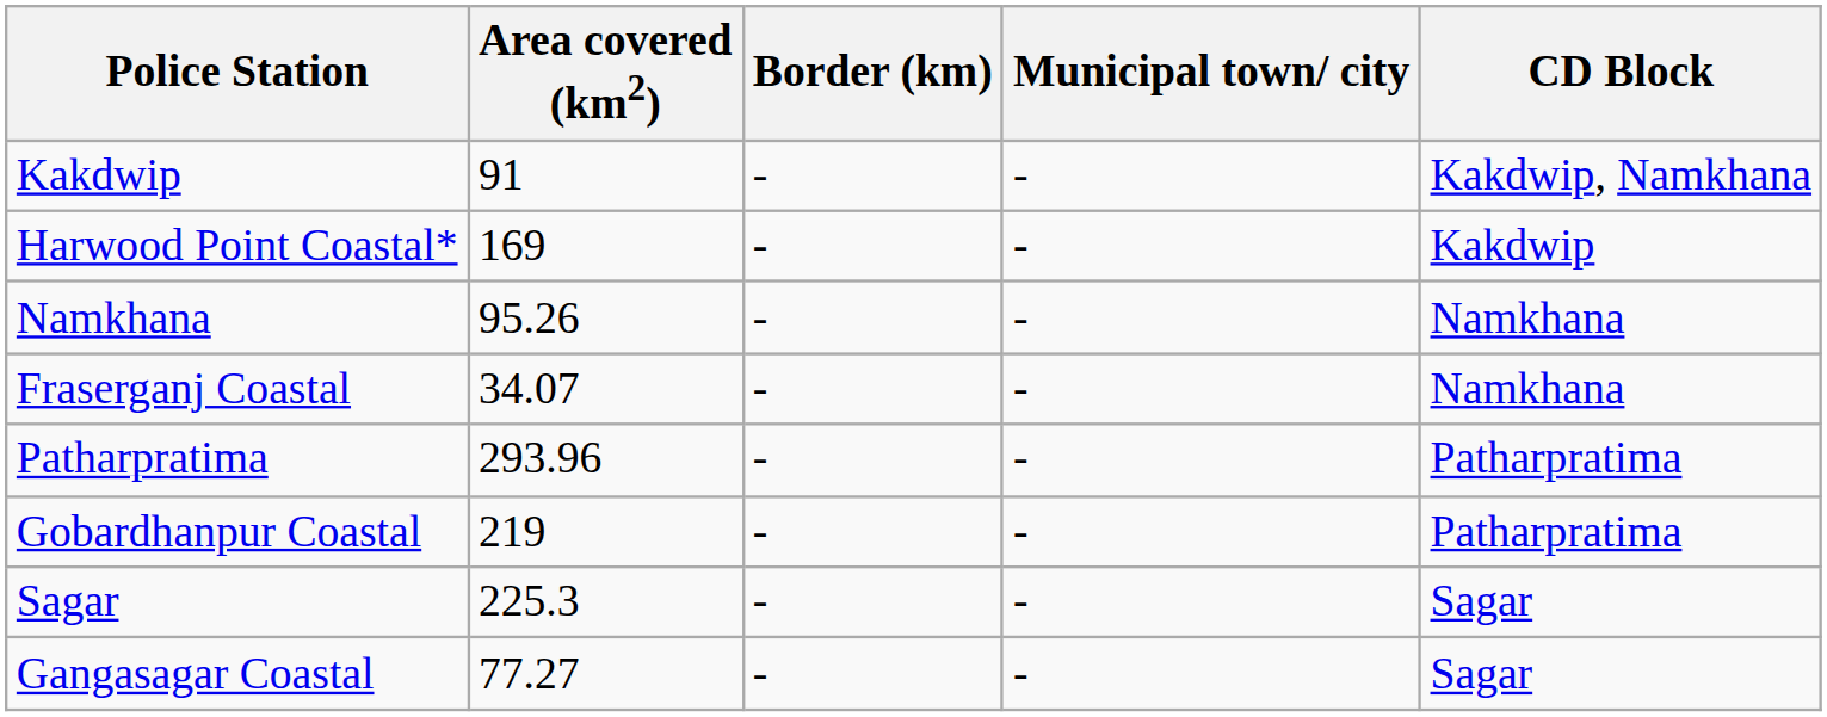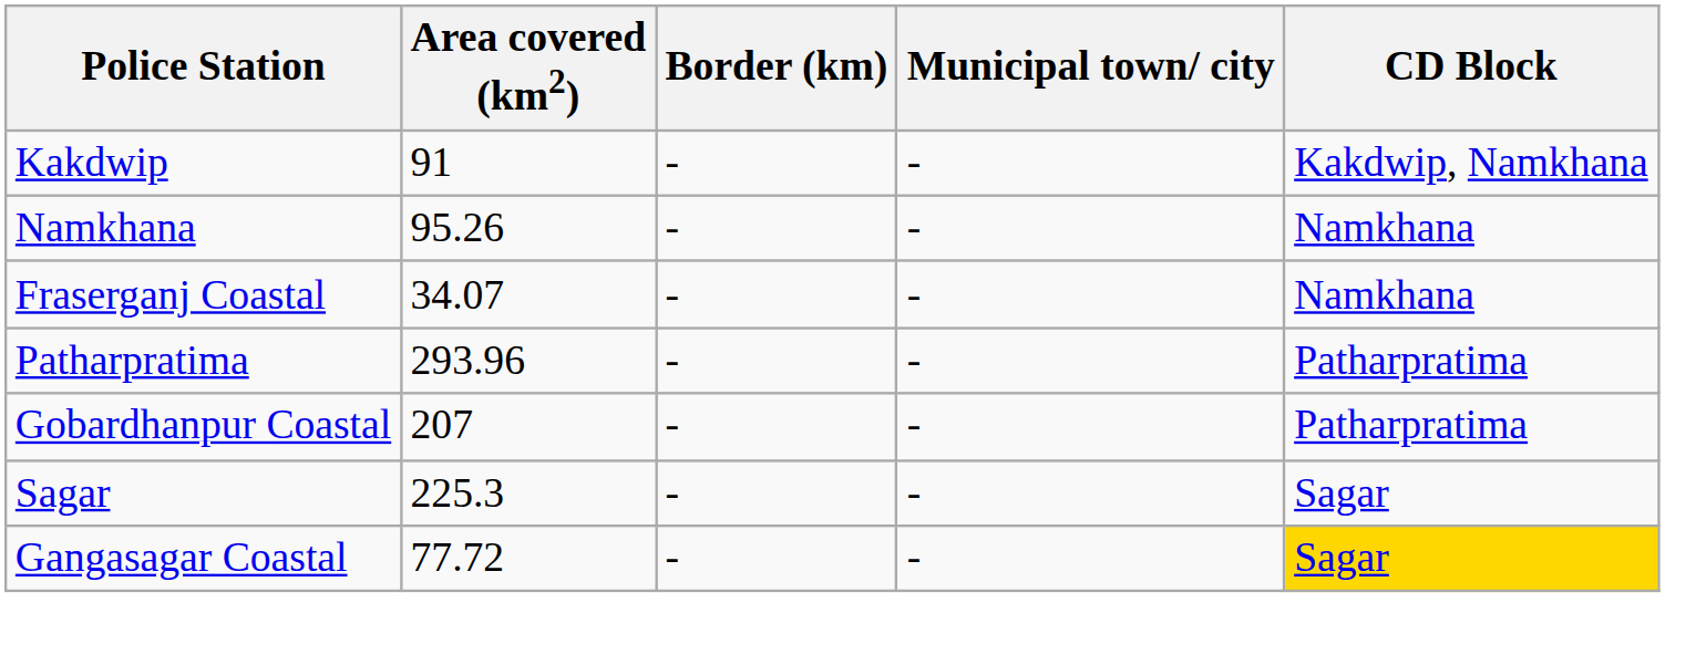- row: Harwood Point Coastal* | 169 | - | - | Kakdwip
Gobardhanpur Coastal | Area covered (km2): 219 -> 207
Gangasagar Coastal | Area covered (km2): 77.27 -> 77.72
Gangasagar Coastal | CD Block: no background -> gold background
